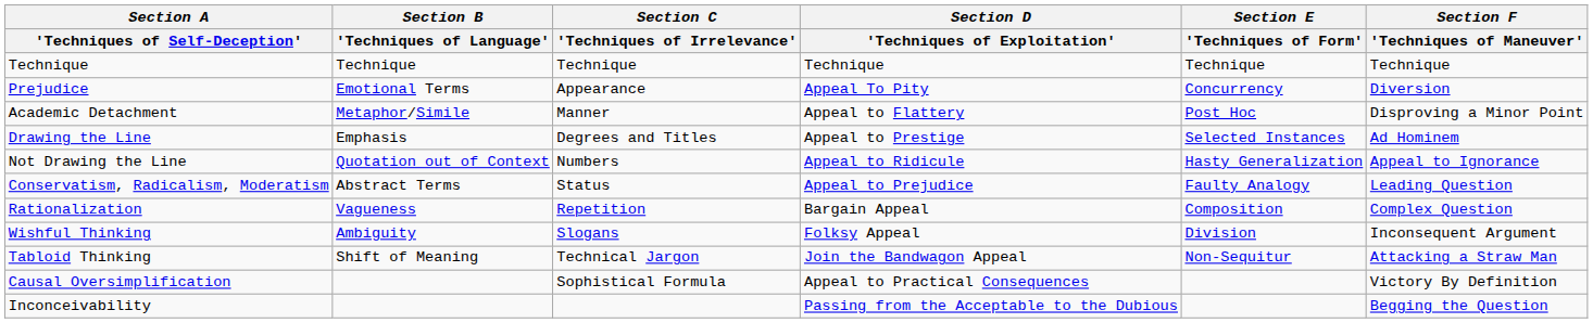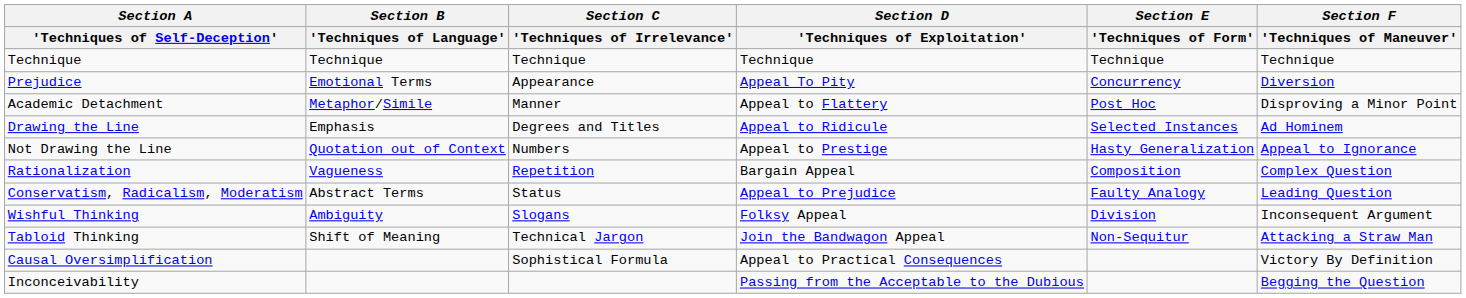Drawing the Line | Section D / 'Techniques of Exploitation': Appeal to Prestige -> Appeal to Ridicule
Not Drawing the Line | Section D / 'Techniques of Exploitation': Appeal to Ridicule -> Appeal to Prestige
rows swapped: Conservatism, Radicalism, Moderatism <-> Rationalization
